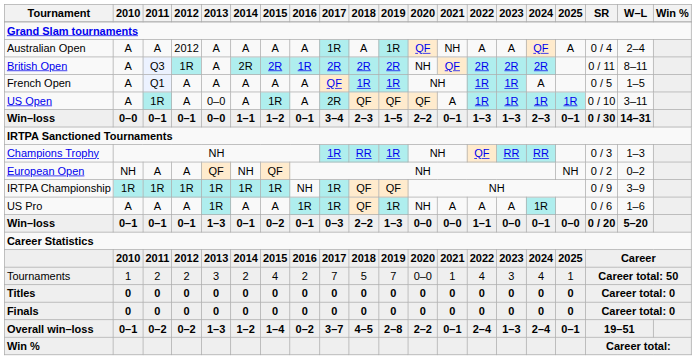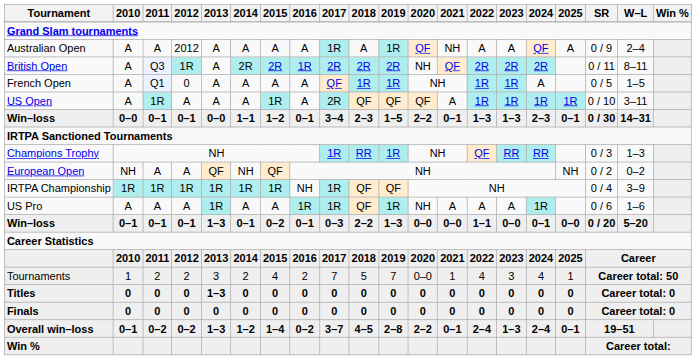Australian Open | SR: 0 / 4 -> 0 / 9
French Open | 2012: A -> 0
US Open | 2013: 0–0 -> A
IRTPA Championship | SR: 0 / 9 -> 0 / 4
Titles | 2013: 0 -> 1–3
